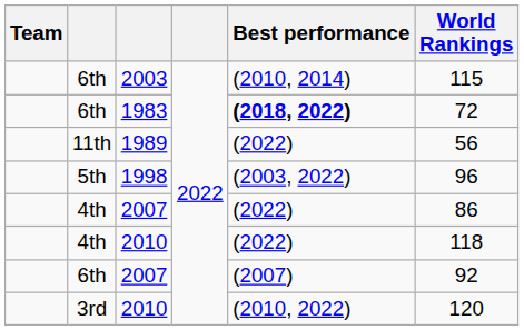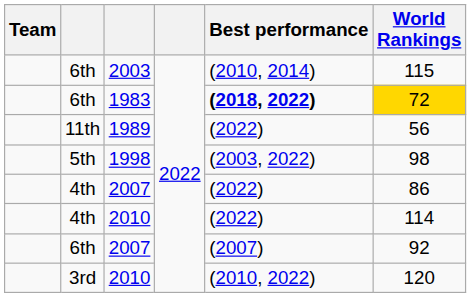1983 | World Rankings: no background -> gold background
1998 | World Rankings: 96 -> 98
4th / 2010 | World Rankings: 118 -> 114
